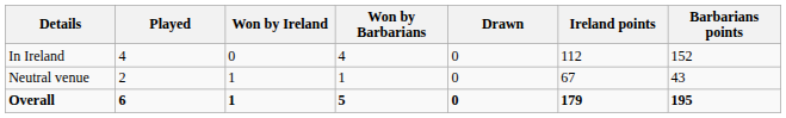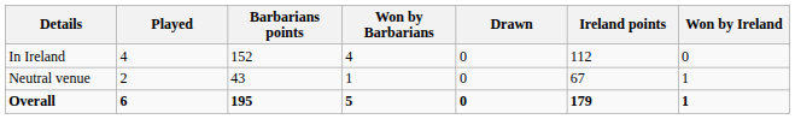columns swapped: Won by Ireland <-> Barbarians points
